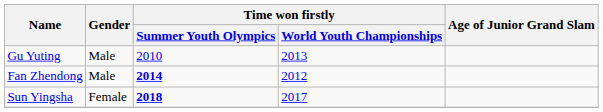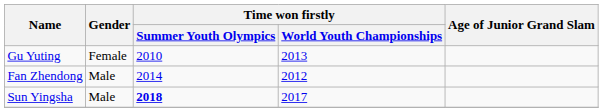Gu Yuting | Gender: Male -> Female
Fan Zhendong | Time won firstly / Summer Youth Olympics: bold -> normal
Sun Yingsha | Gender: Female -> Male
